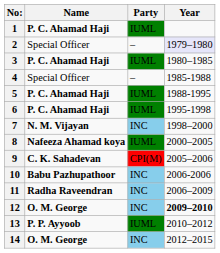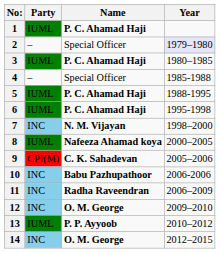columns swapped: Name <-> Party
12 | Year: bold -> normal
